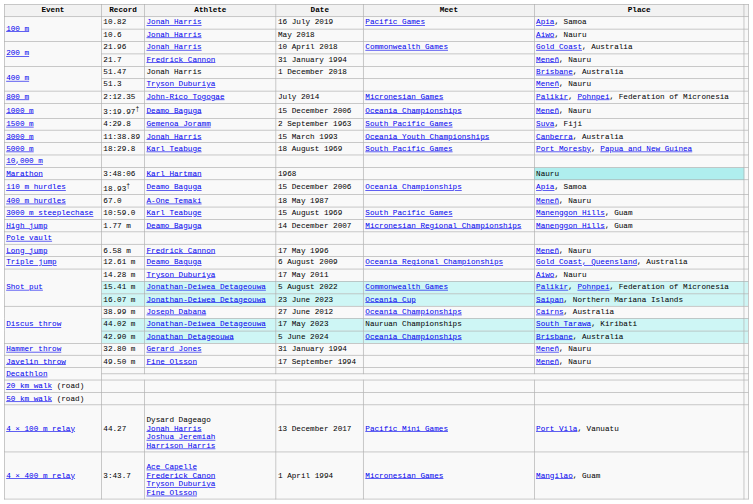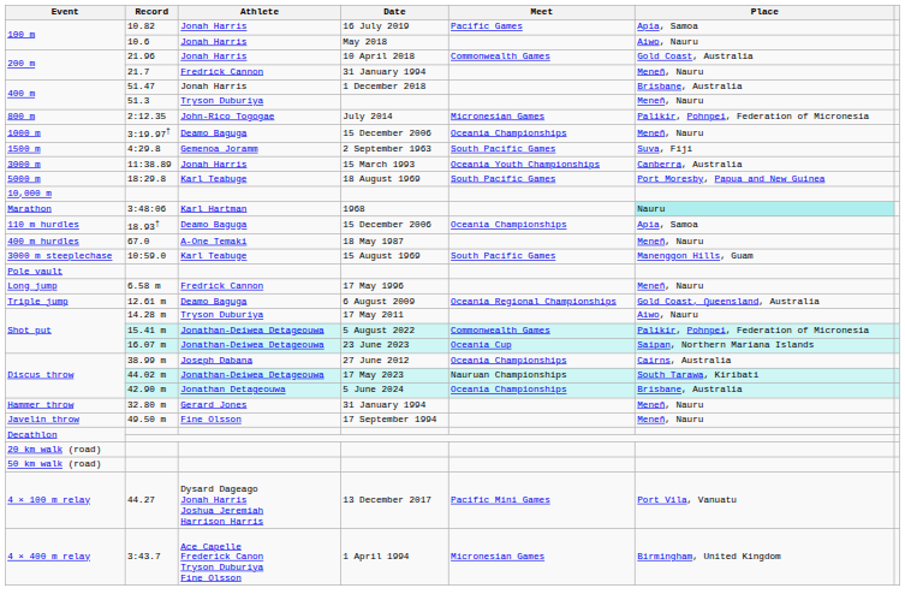- row: High jump | 1.77 m | Deamo Baguga | 14 December 2007 | Micronesian Regional Championships | Manenggon Hills, Guam
3:43.7 | Place: Mangilao, Guam -> Birmingham, United Kingdom
